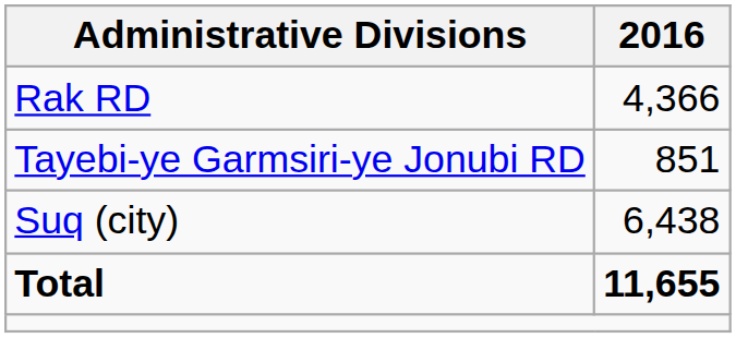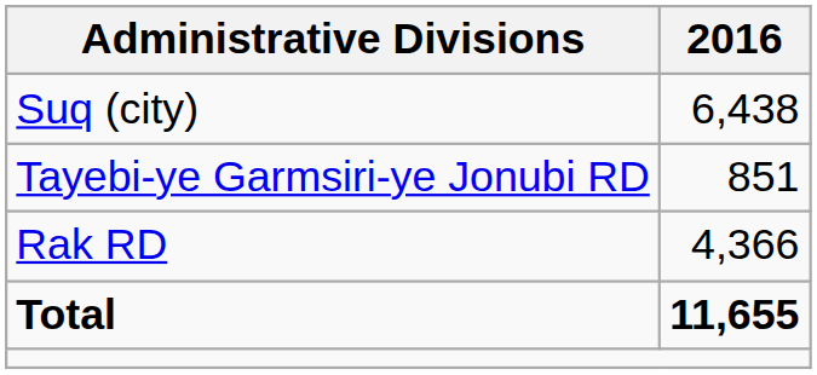rows swapped: Rak RD <-> Suq (city)
